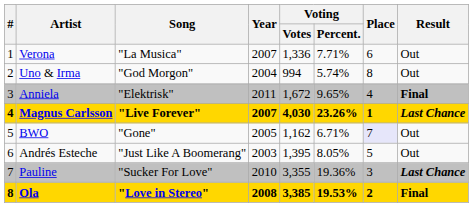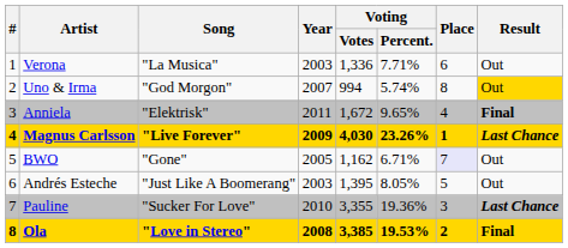Verona | Year: 2007 -> 2003
Uno & Irma | Year: 2004 -> 2007
Uno & Irma | Result: no background -> gold background
Magnus Carlsson | Year: 2007 -> 2009
